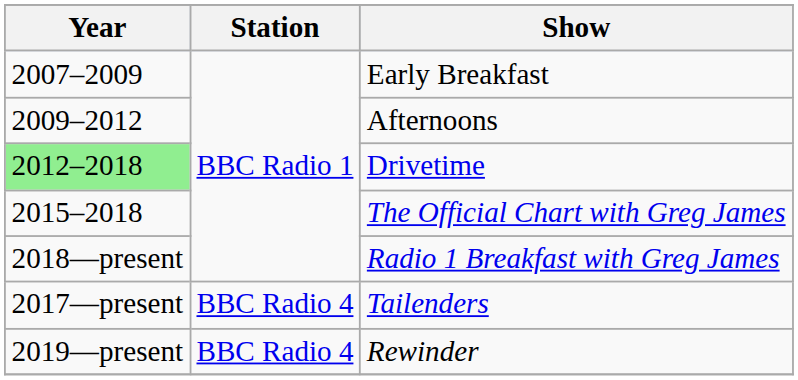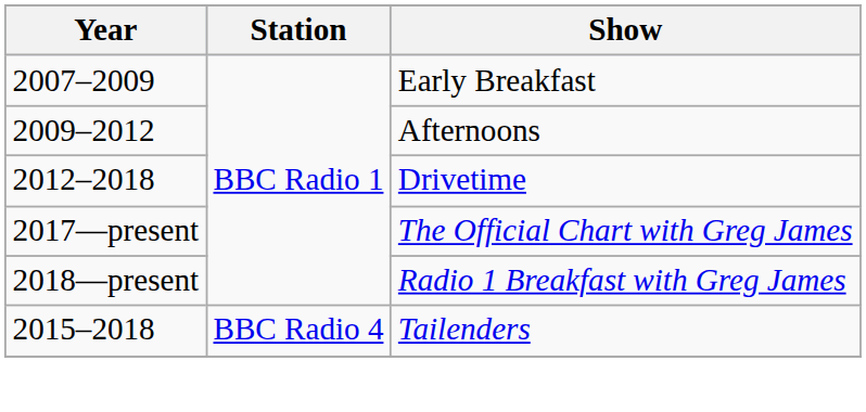Drivetime | Year: lightgreen background -> no background
The Official Chart with Greg James | Year: 2015–2018 -> 2017—present
Tailenders | Year: 2017—present -> 2015–2018
- row: 2019—present | BBC Radio 4 | Rewinder
